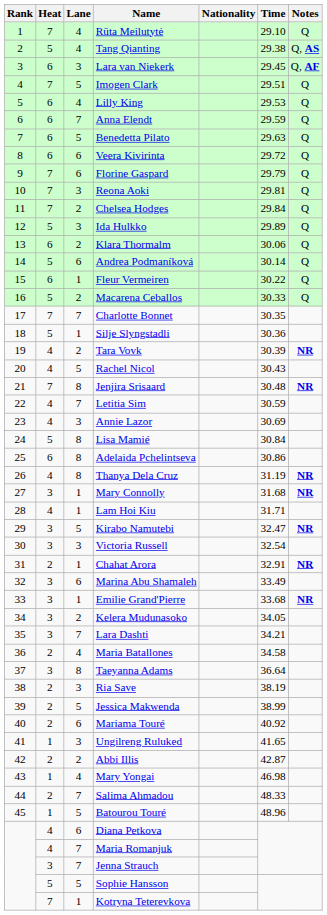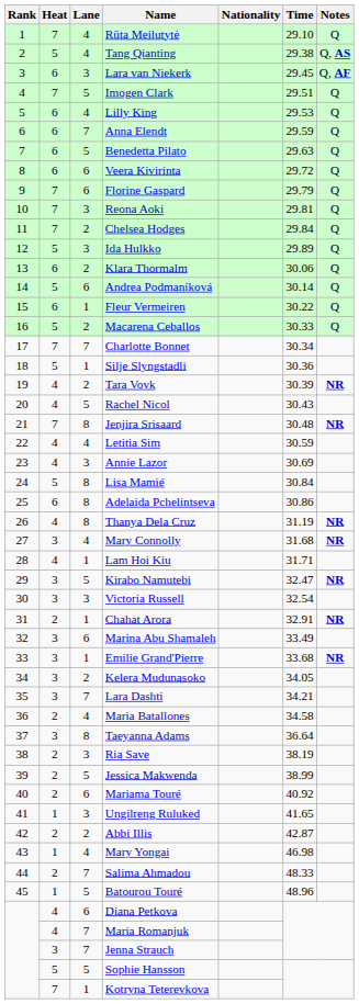Charlotte Bonnet | Time: 30.35 -> 30.34
Letitia Sim | Lane: 7 -> 4
Mary Connolly | Lane: 1 -> 4
